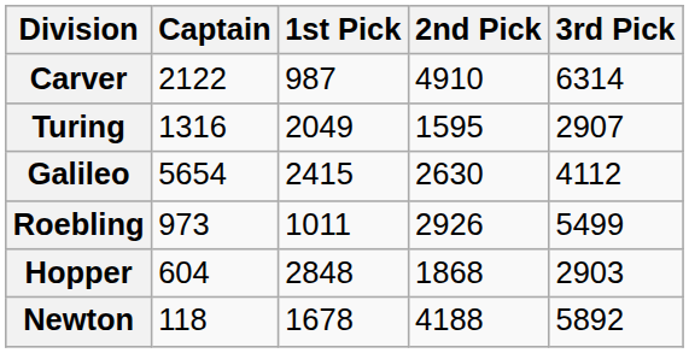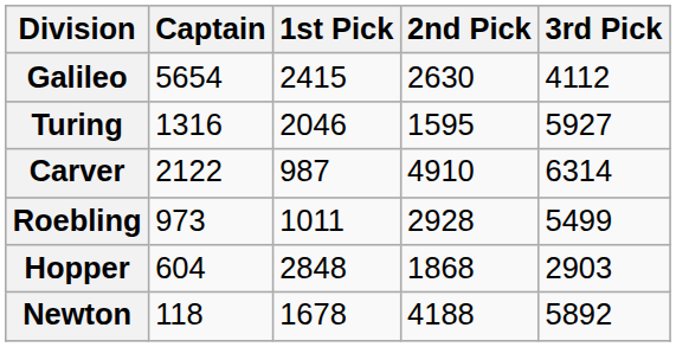rows swapped: Carver <-> Galileo
Turing | 1st Pick: 2049 -> 2046
Turing | 3rd Pick: 2907 -> 5927
Roebling | 2nd Pick: 2926 -> 2928
